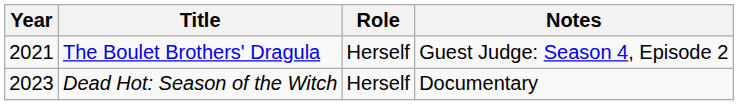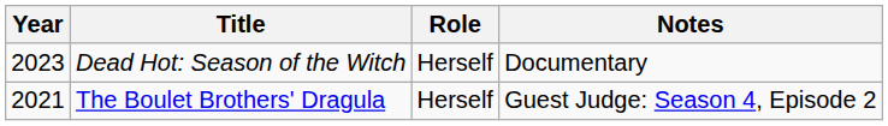rows swapped: The Boulet Brothers' Dragula <-> Dead Hot: Season of the Witch
